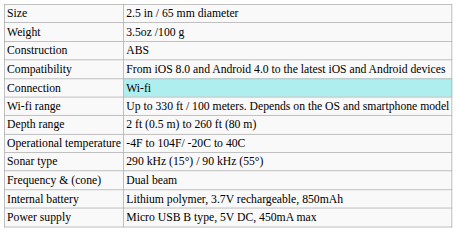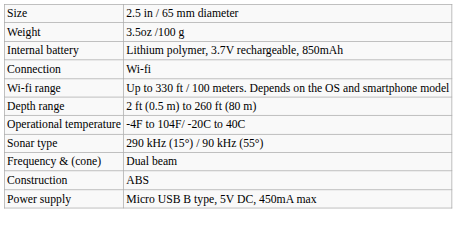rows swapped: Construction <-> Internal battery
- row: Compatibility | From iOS 8.0 and Android 4.0 to the latest iOS and Android devices
Connection | column 2: paleturquoise background -> no background
